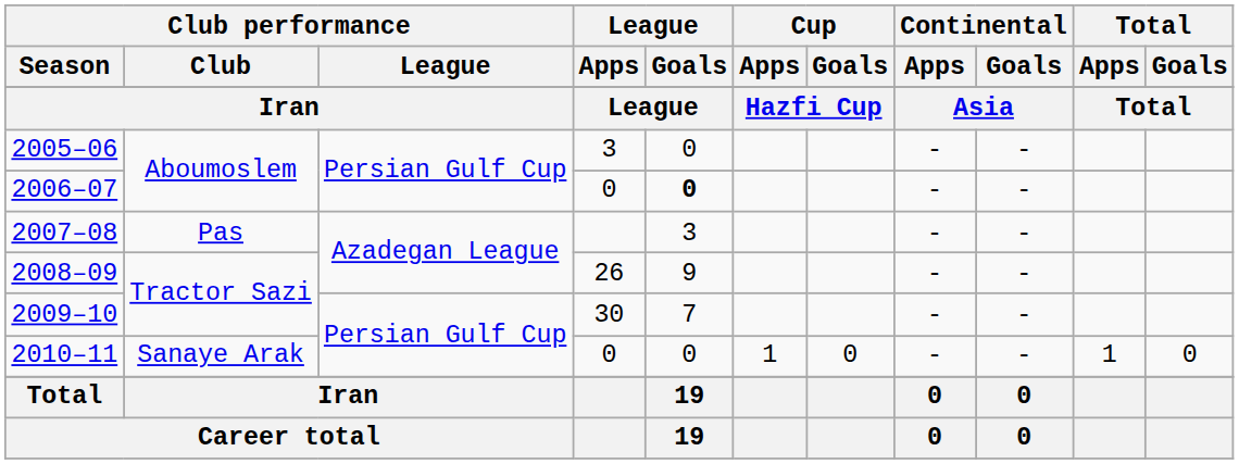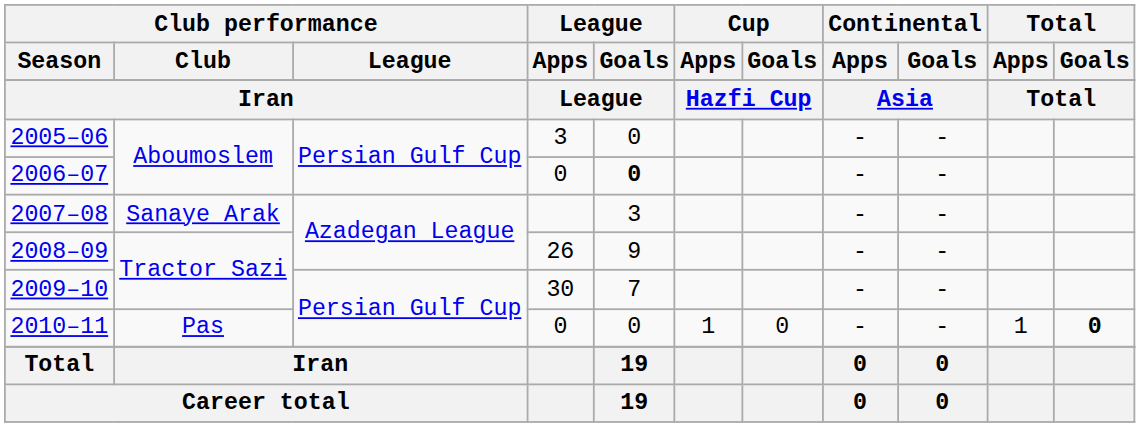2007–08 | Club performance / Club: Pas -> Sanaye Arak
2010–11 | Club performance / Club: Sanaye Arak -> Pas
2010–11 | Total / Goals: normal -> bold
